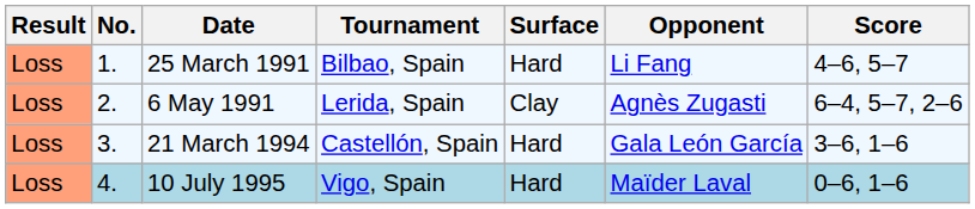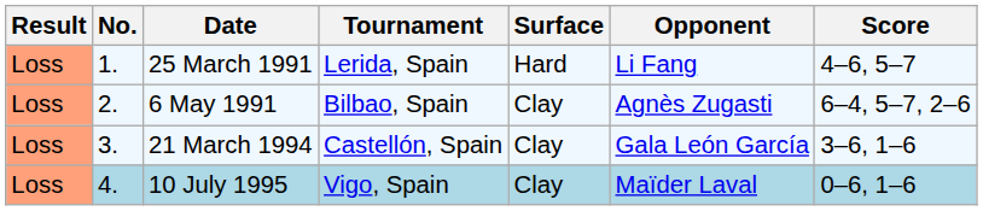25 March 1991 | Tournament: Bilbao, Spain -> Lerida, Spain
6 May 1991 | Tournament: Lerida, Spain -> Bilbao, Spain
21 March 1994 | Surface: Hard -> Clay
10 July 1995 | Surface: Hard -> Clay
